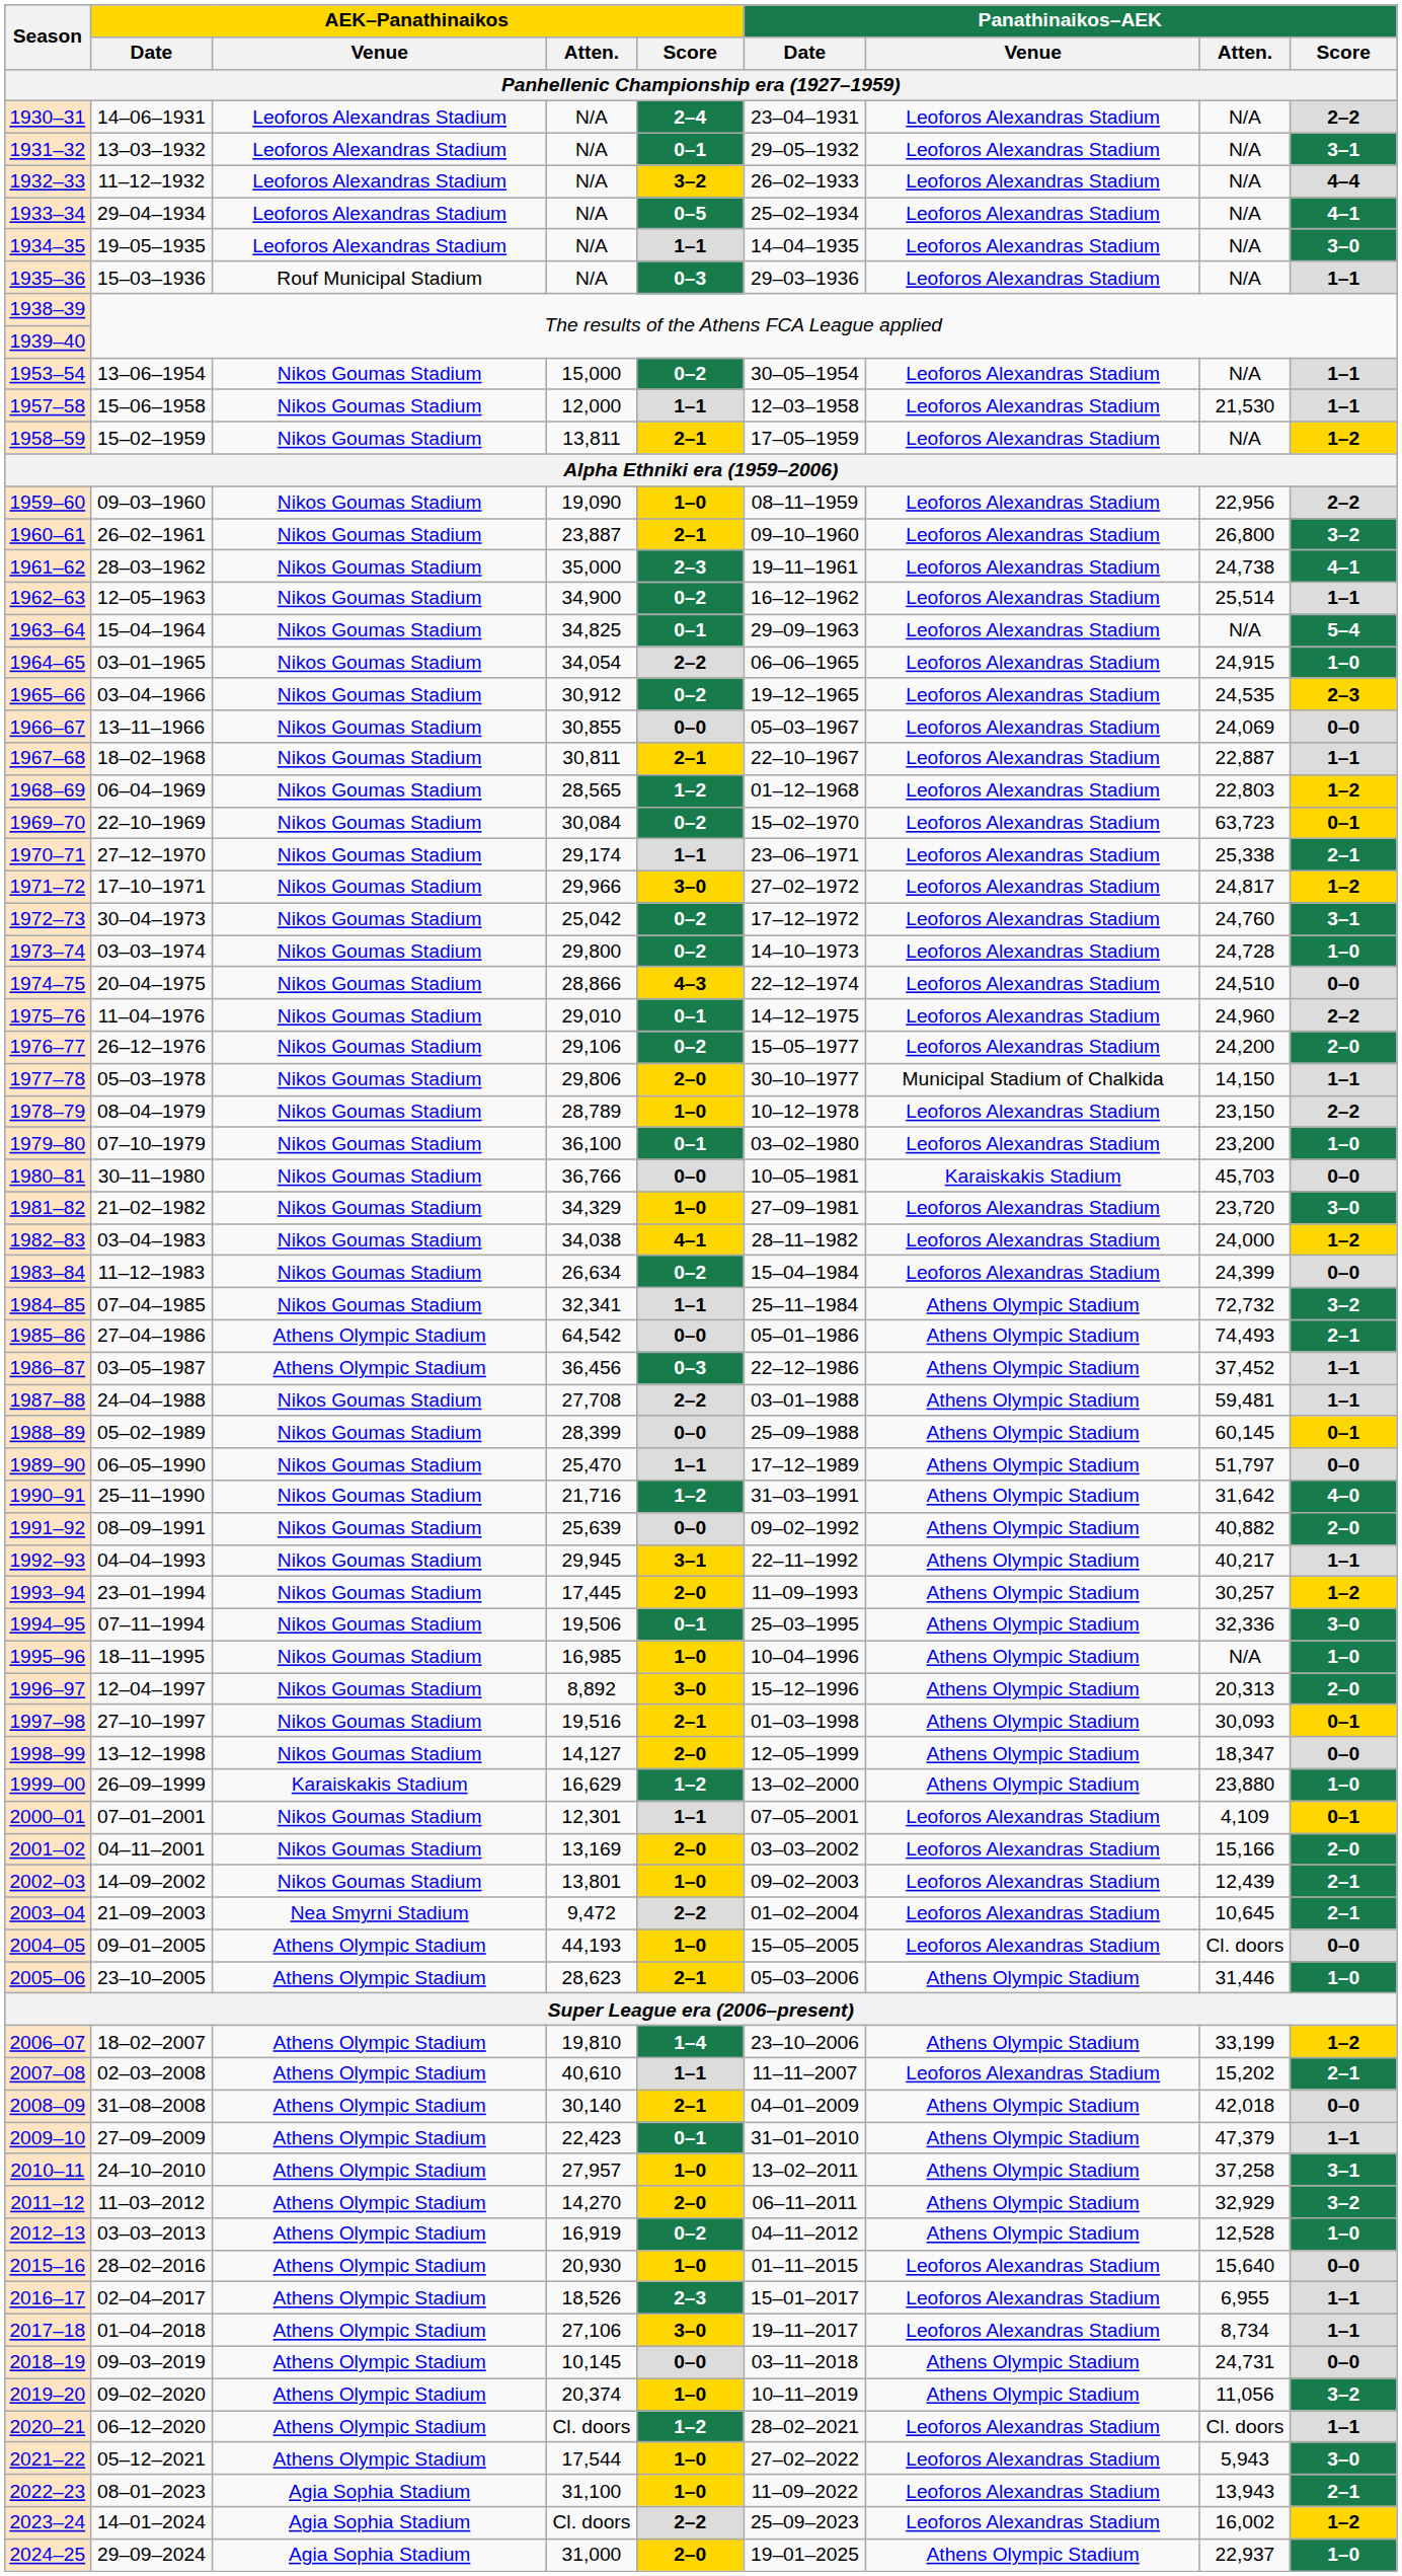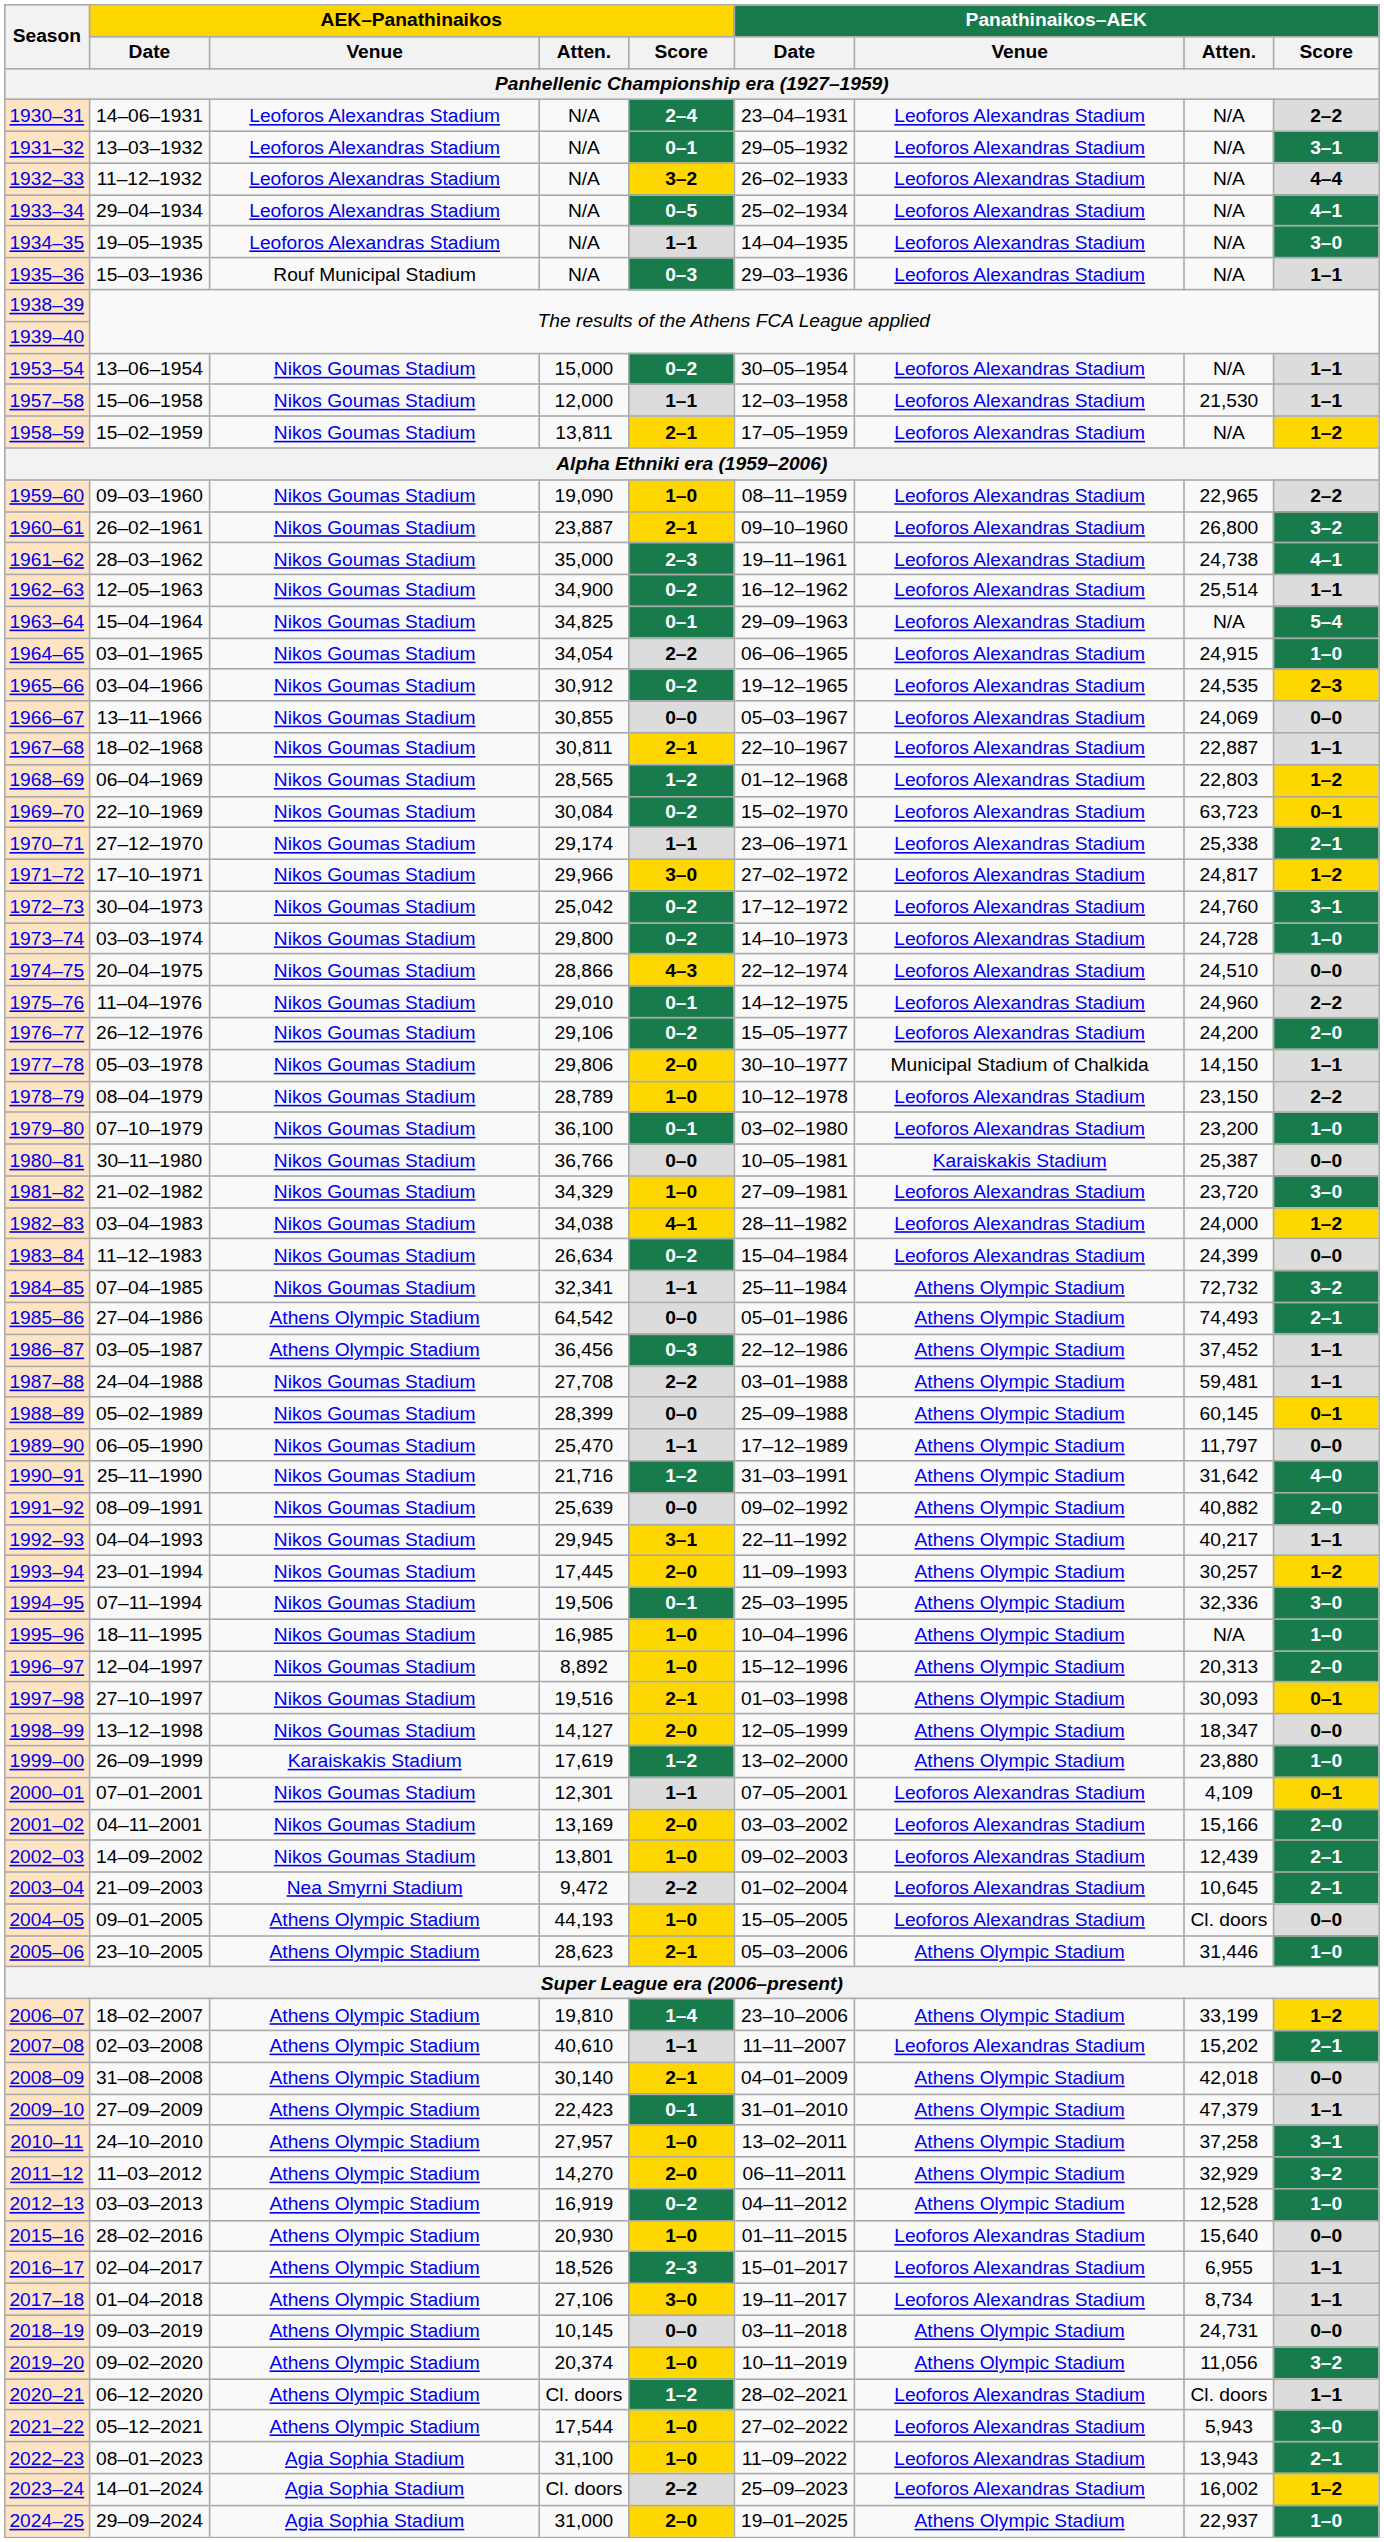1959–60 | Panathinaikos–AEK / Atten.: 22,956 -> 22,965
1980–81 | Panathinaikos–AEK / Atten.: 45,703 -> 25,387
1989–90 | Panathinaikos–AEK / Atten.: 51,797 -> 11,797
1996–97 | AEK–Panathinaikos / Score: 3–0 -> 1–0
1999–00 | AEK–Panathinaikos / Atten.: 16,629 -> 17,619
